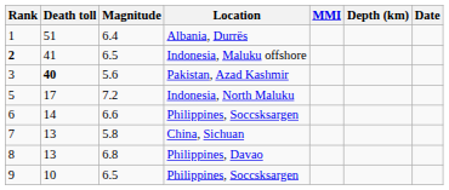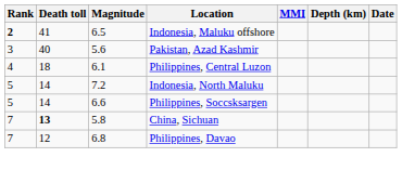- row: 1 | 51 | 6.4 | Albania, Durrës
5.6 | Death toll: bold -> normal
+ row: 4 | 18 | 6.1 | Philippines, Central Luzon
7.2 | Death toll: 17 -> 14
6.6 | Rank: 6 -> 5
5.8 | Death toll: normal -> bold
6.8 | Rank: 8 -> 7
6.8 | Death toll: 13 -> 12
- row: 9 | 10 | 6.5 | Philippines, Soccsksargen
